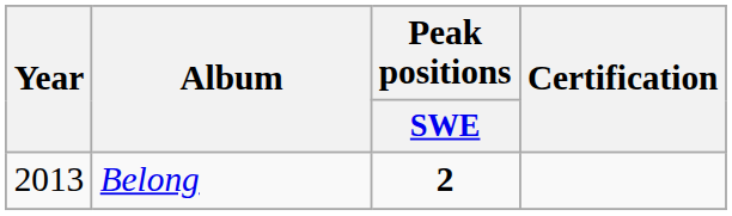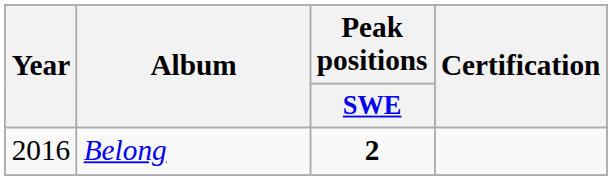Belong | Year: 2013 -> 2016
